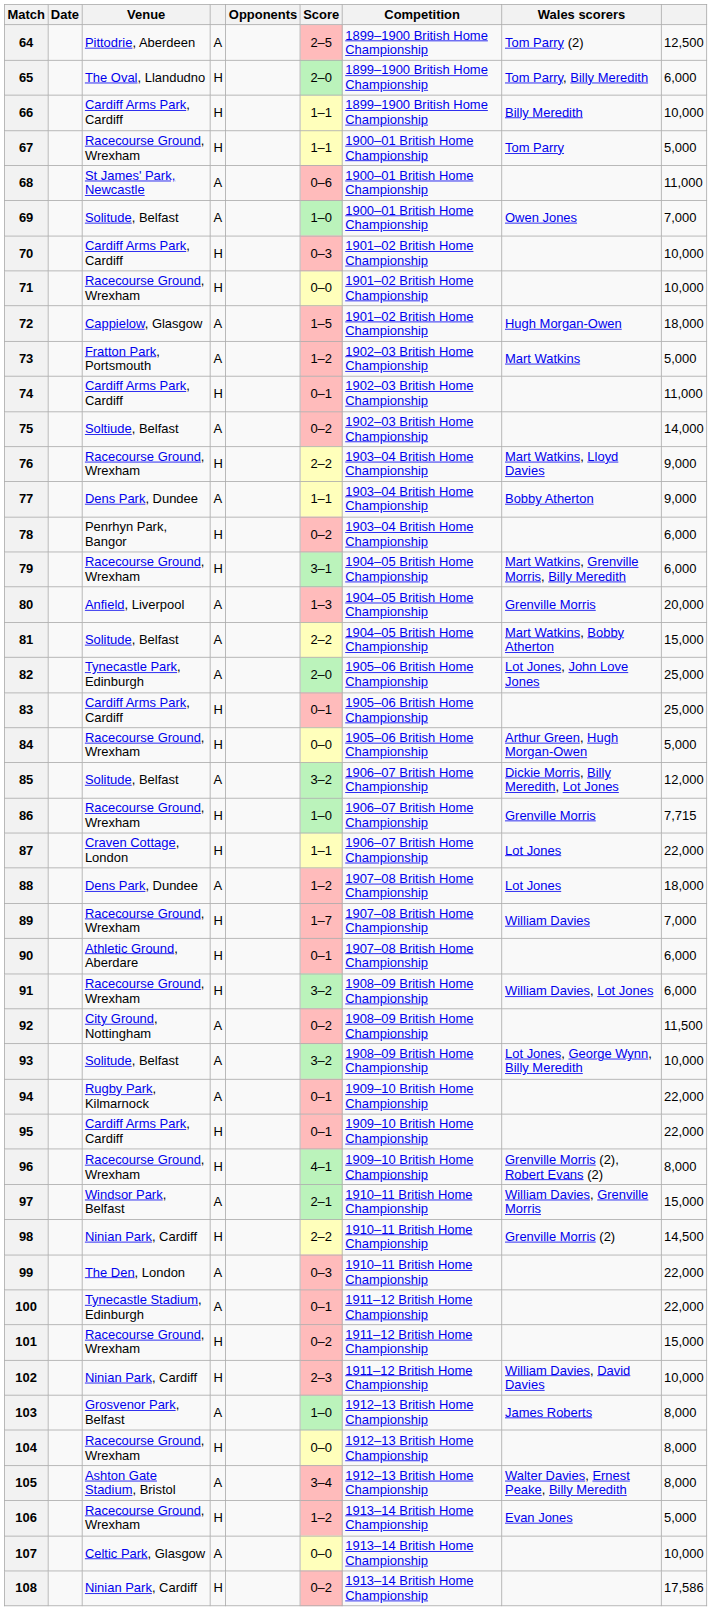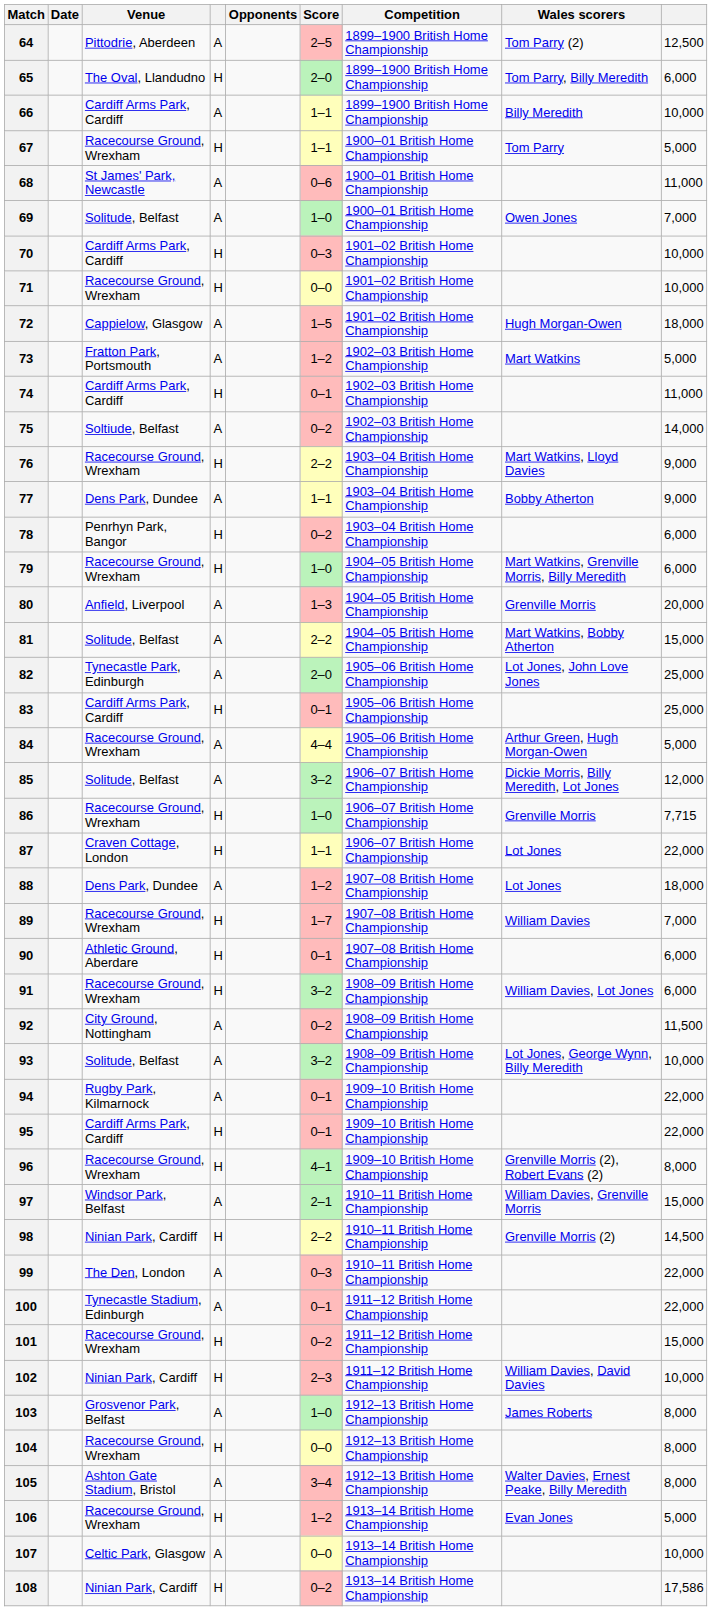66 | column 4: H -> A
79 | Score: 3–1 -> 1–0
84 | column 4: H -> A
84 | Score: 0–0 -> 4–4
